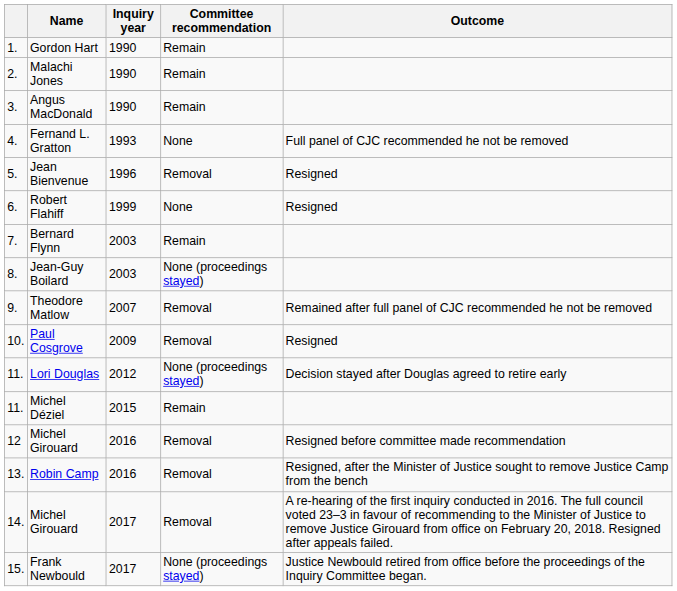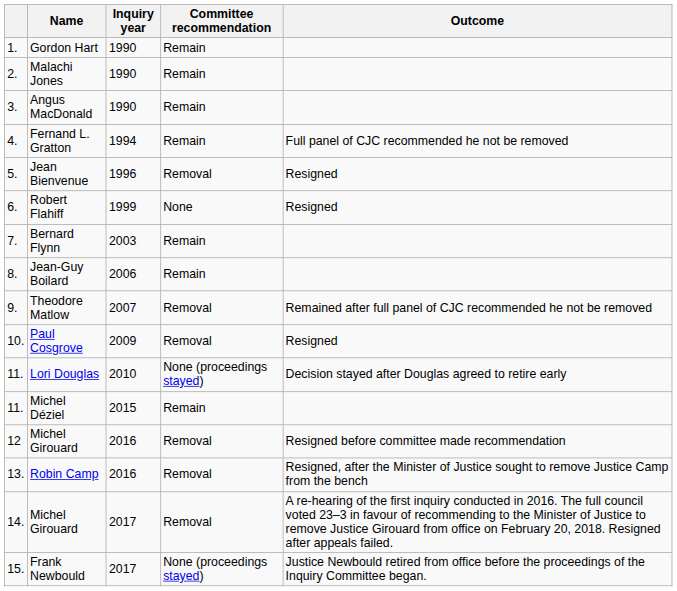Fernand L. Gratton | Inquiry year: 1993 -> 1994
Fernand L. Gratton | Committee recommendation: None -> Remain
Jean-Guy Boilard | Inquiry year: 2003 -> 2006
Jean-Guy Boilard | Committee recommendation: None (proceedings stayed) -> Remain
Lori Douglas | Inquiry year: 2012 -> 2010
